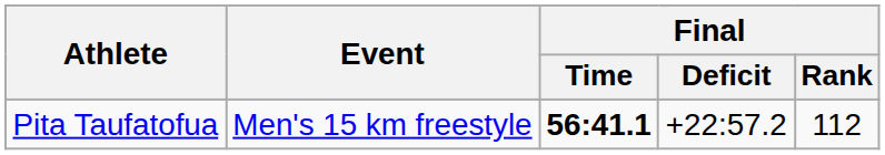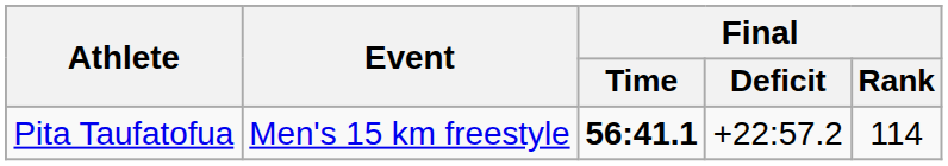Pita Taufatofua | Final / Rank: 112 -> 114
